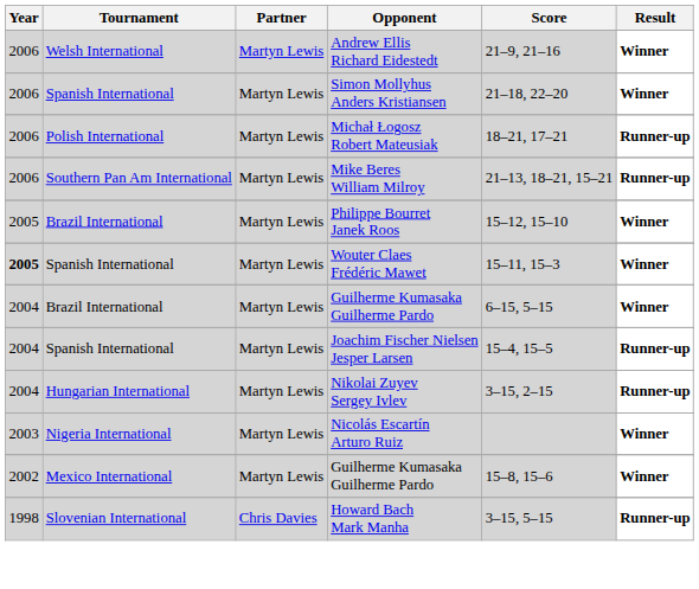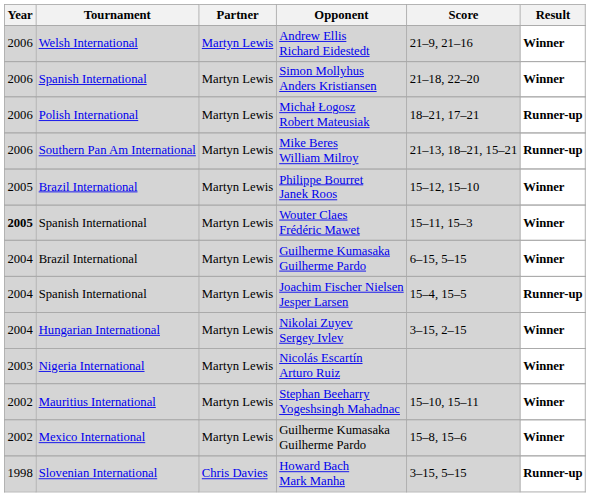Nikolai Zuyev Sergey Ivlev | Result: Runner-up -> Winner
+ row: 2002 | Mauritius International | Martyn Lewis | Stephan Beeharry Yogeshsingh Mahadnac | 15–10, 15–11 | Winner
